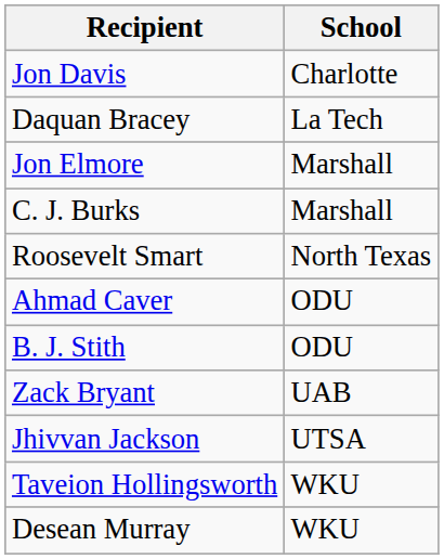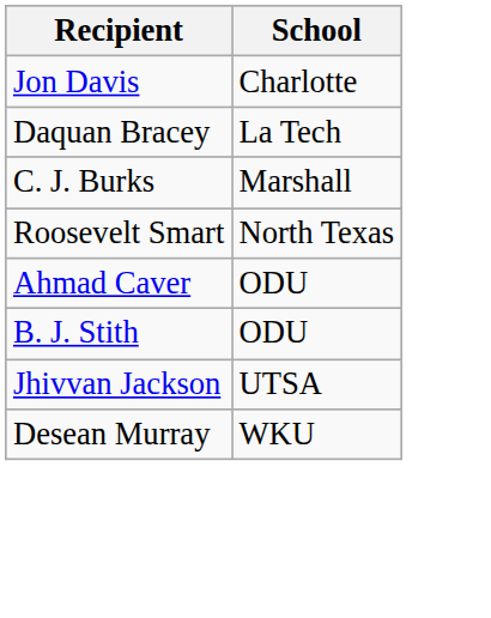- row: Jon Elmore | Marshall
- row: Zack Bryant | UAB
- row: Taveion Hollingsworth | WKU
